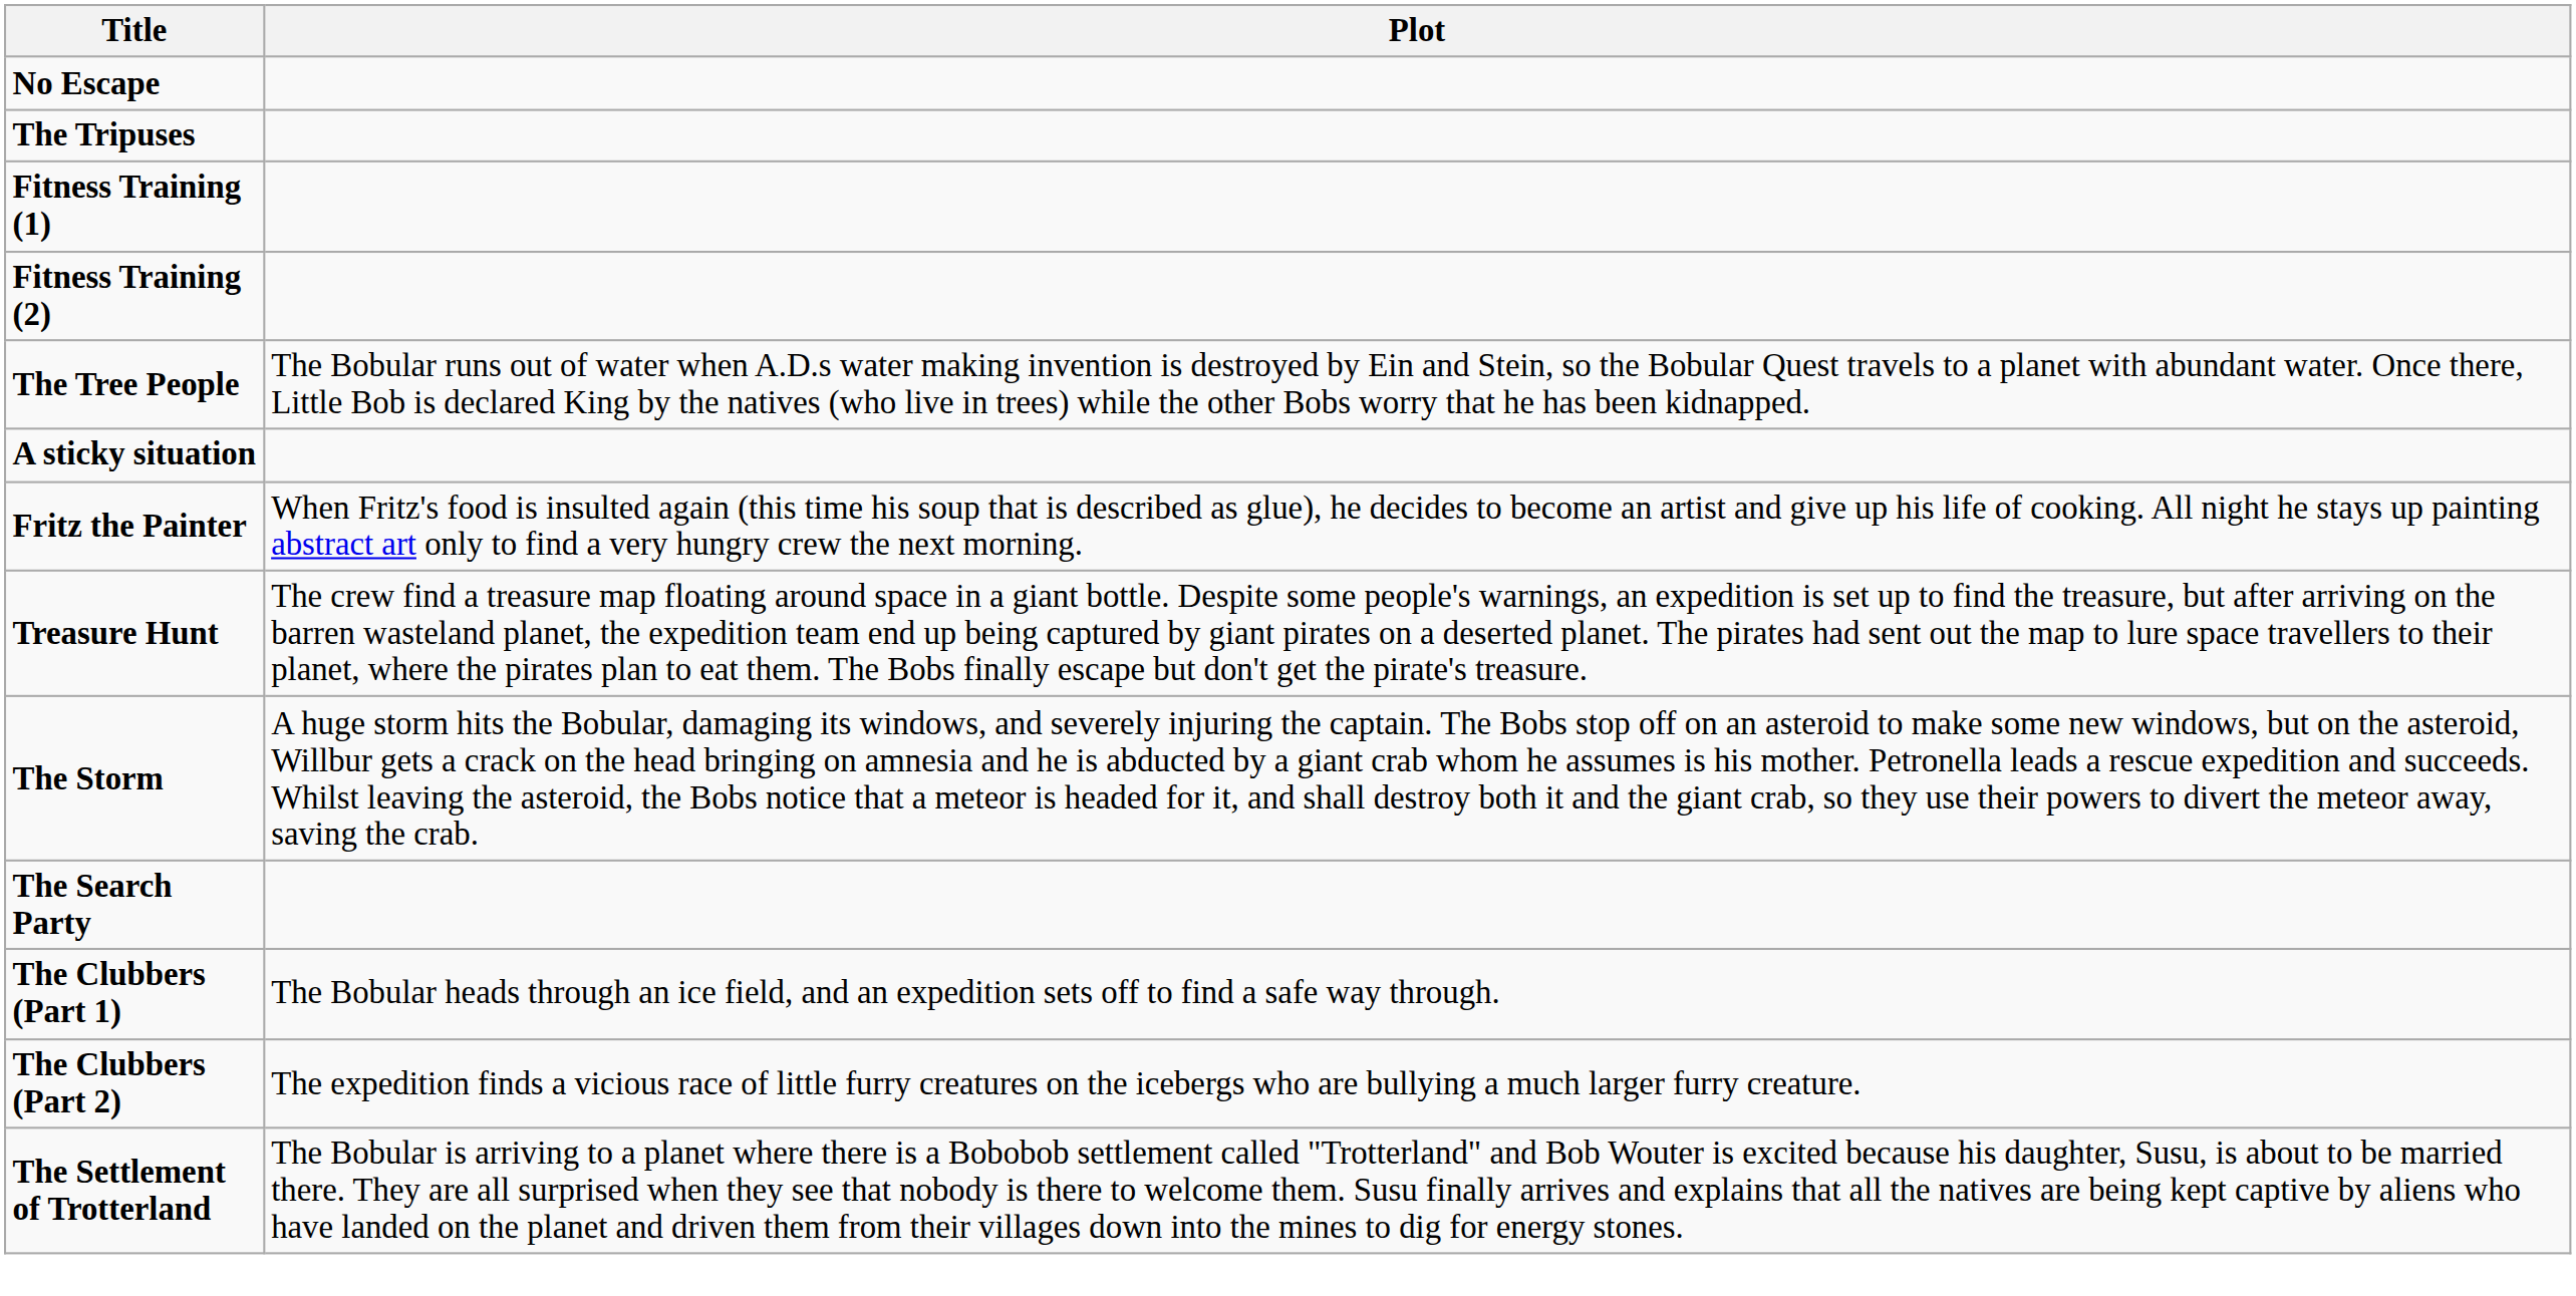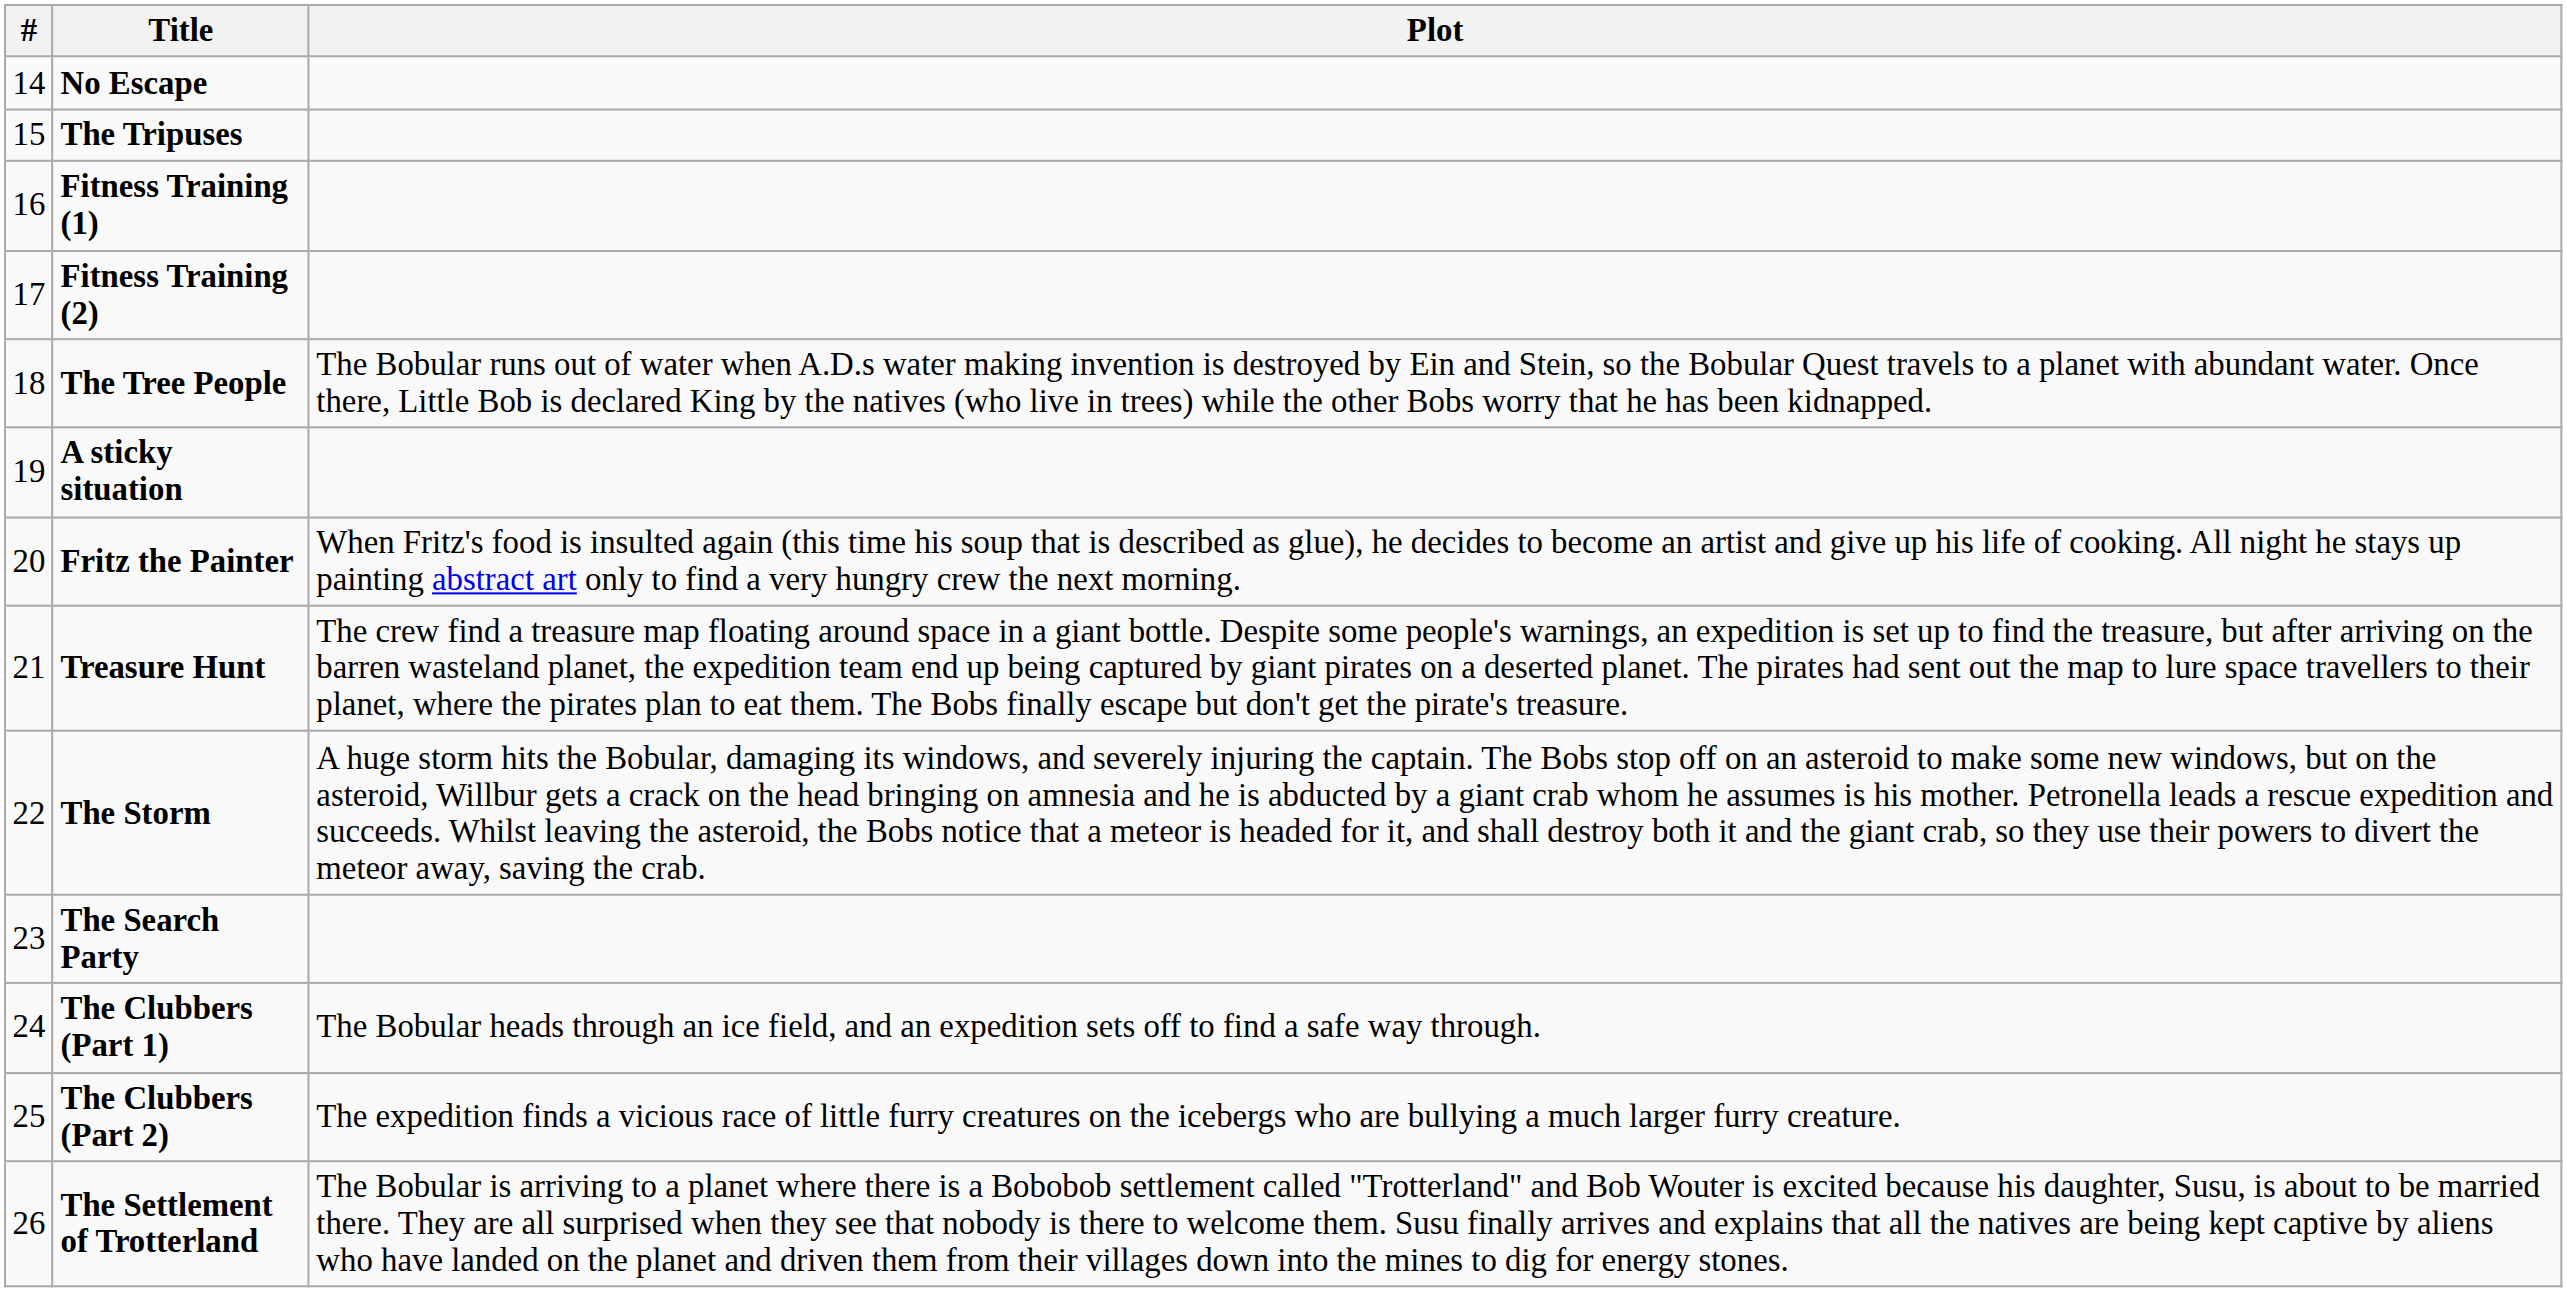+ column: # | 14 | 15 | 16 | 17 | 18 | 19 | 20 | 21 | 22 | 23 | 24 | 25 | 26
